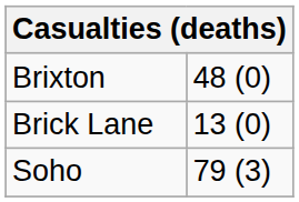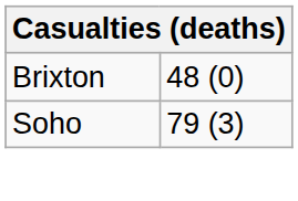- row: Brick Lane | 13 (0)
